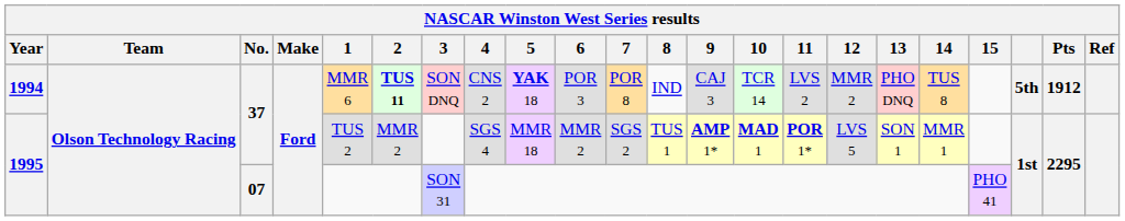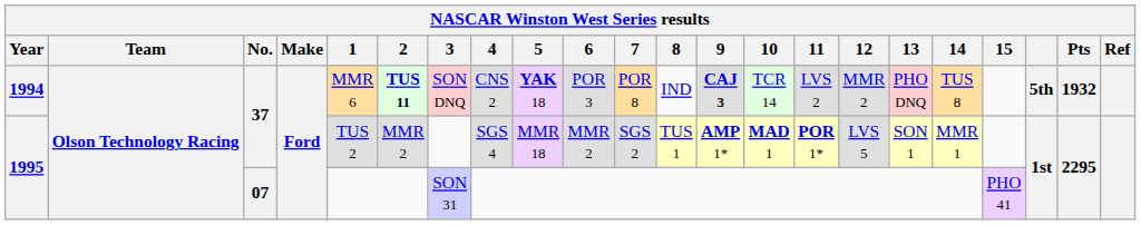1994 | 9: normal -> bold
1994 | Pts: 1912 -> 1932
